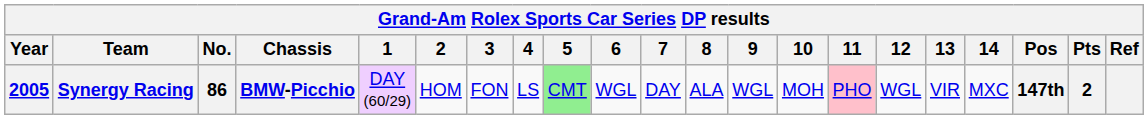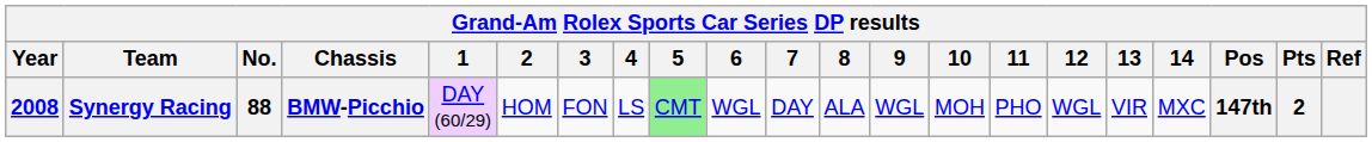Synergy Racing | Year: 2005 -> 2008
Synergy Racing | No.: 86 -> 88
Synergy Racing | 11: pink background -> no background
